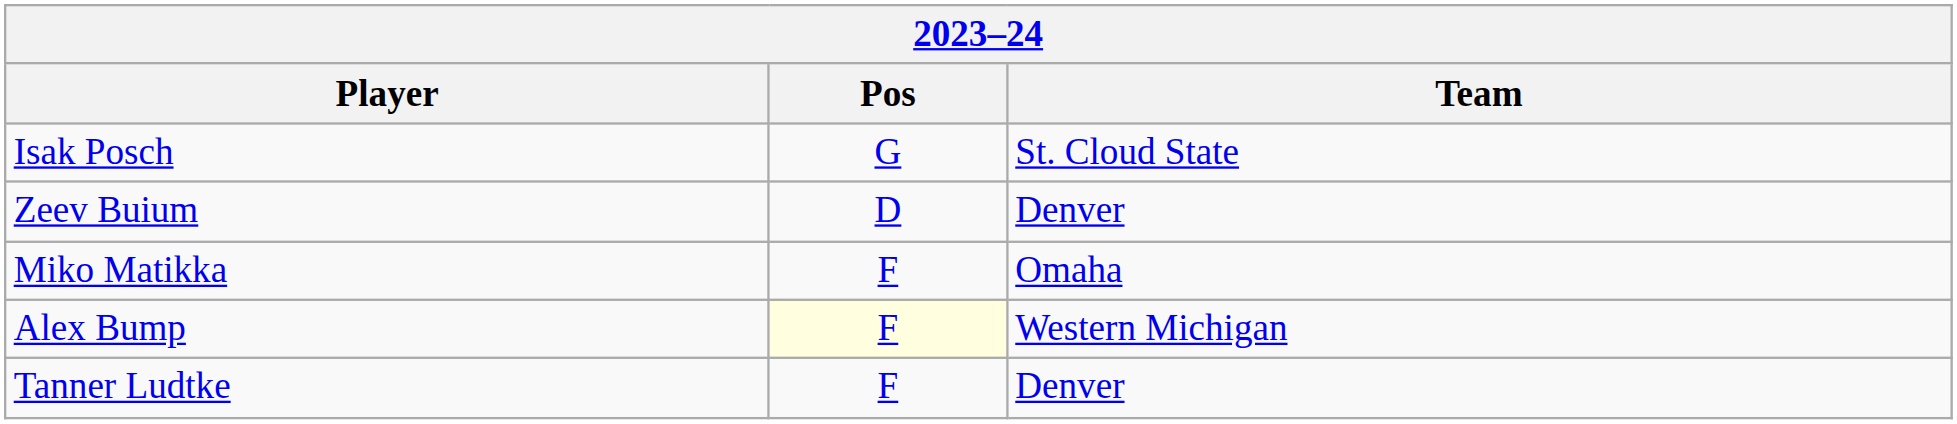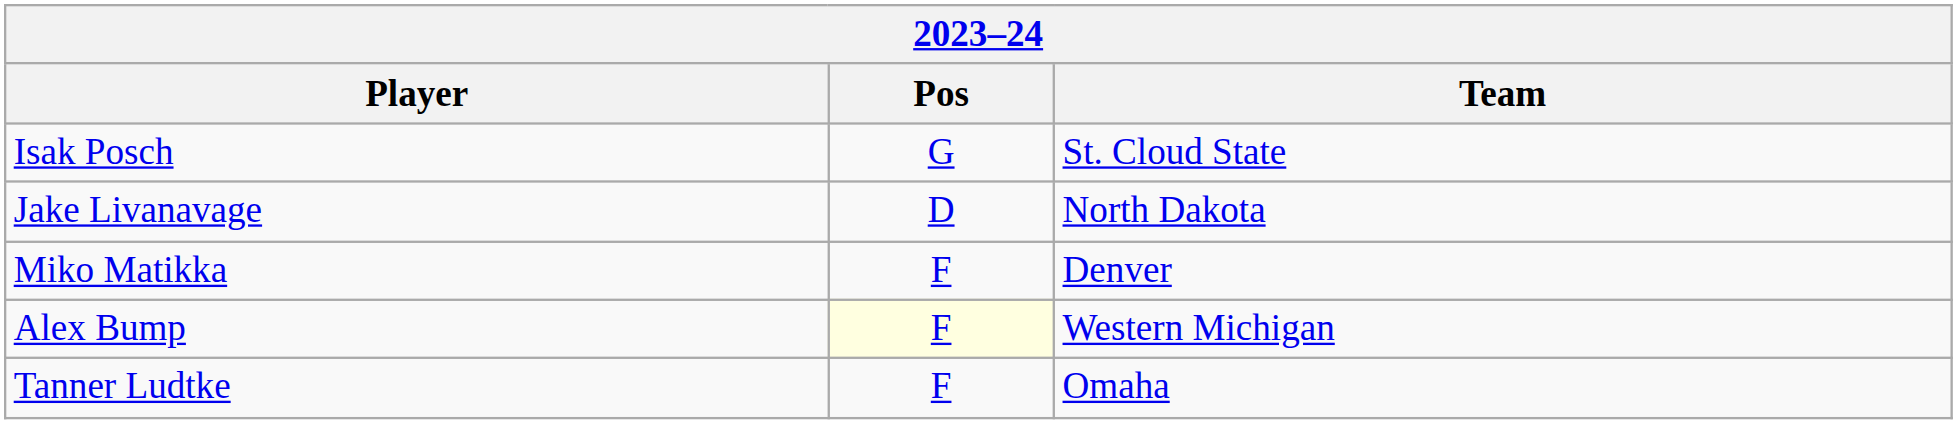- row: Zeev Buium | D | Denver
+ row: Jake Livanavage | D | North Dakota
Miko Matikka | Team: Omaha -> Denver
Tanner Ludtke | Team: Denver -> Omaha
